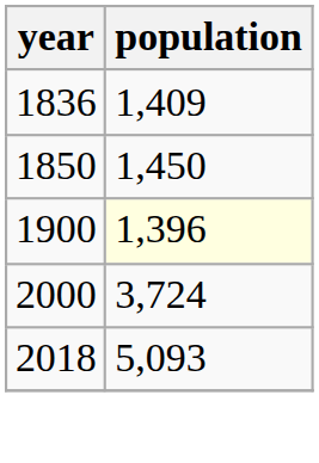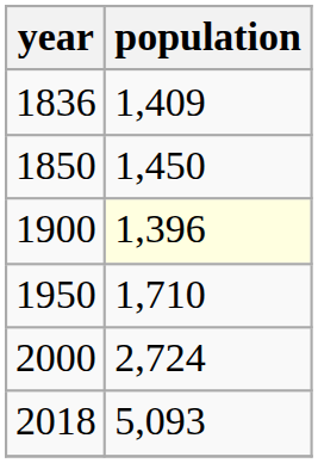+ row: 1950 | 1,710
2000 | population: 3,724 -> 2,724
